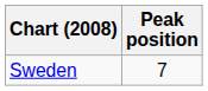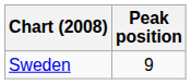Sweden | Peak position: 7 -> 9
